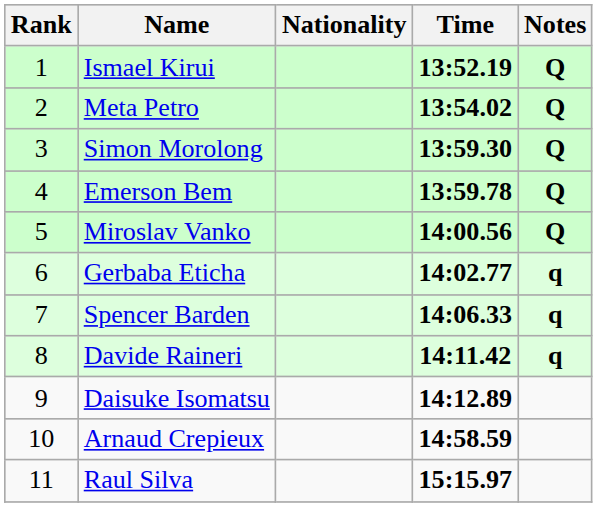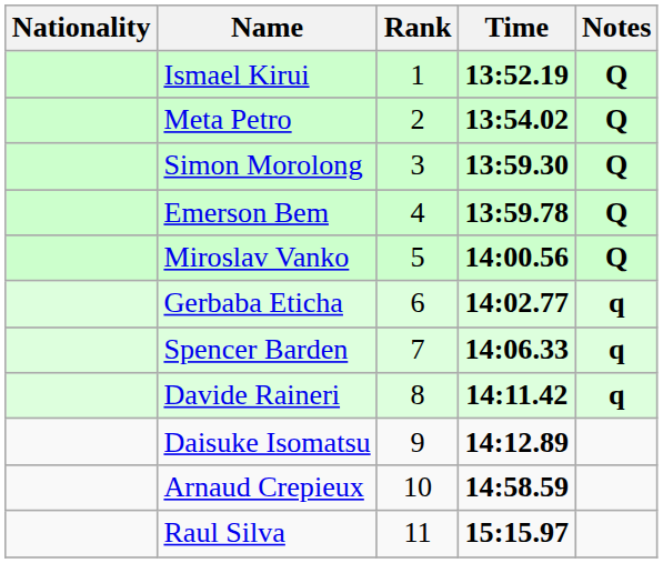columns swapped: Rank <-> Nationality
